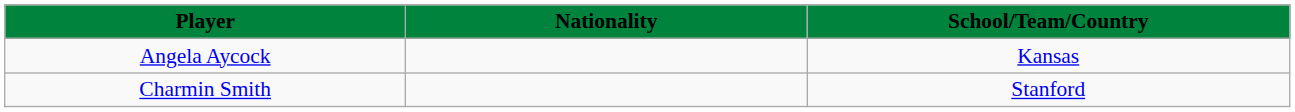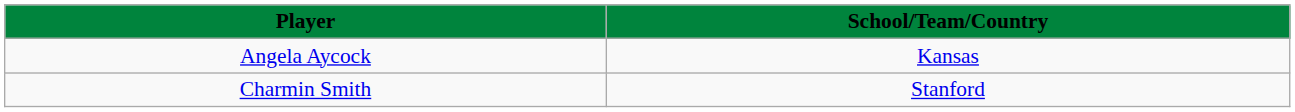- column: Nationality
